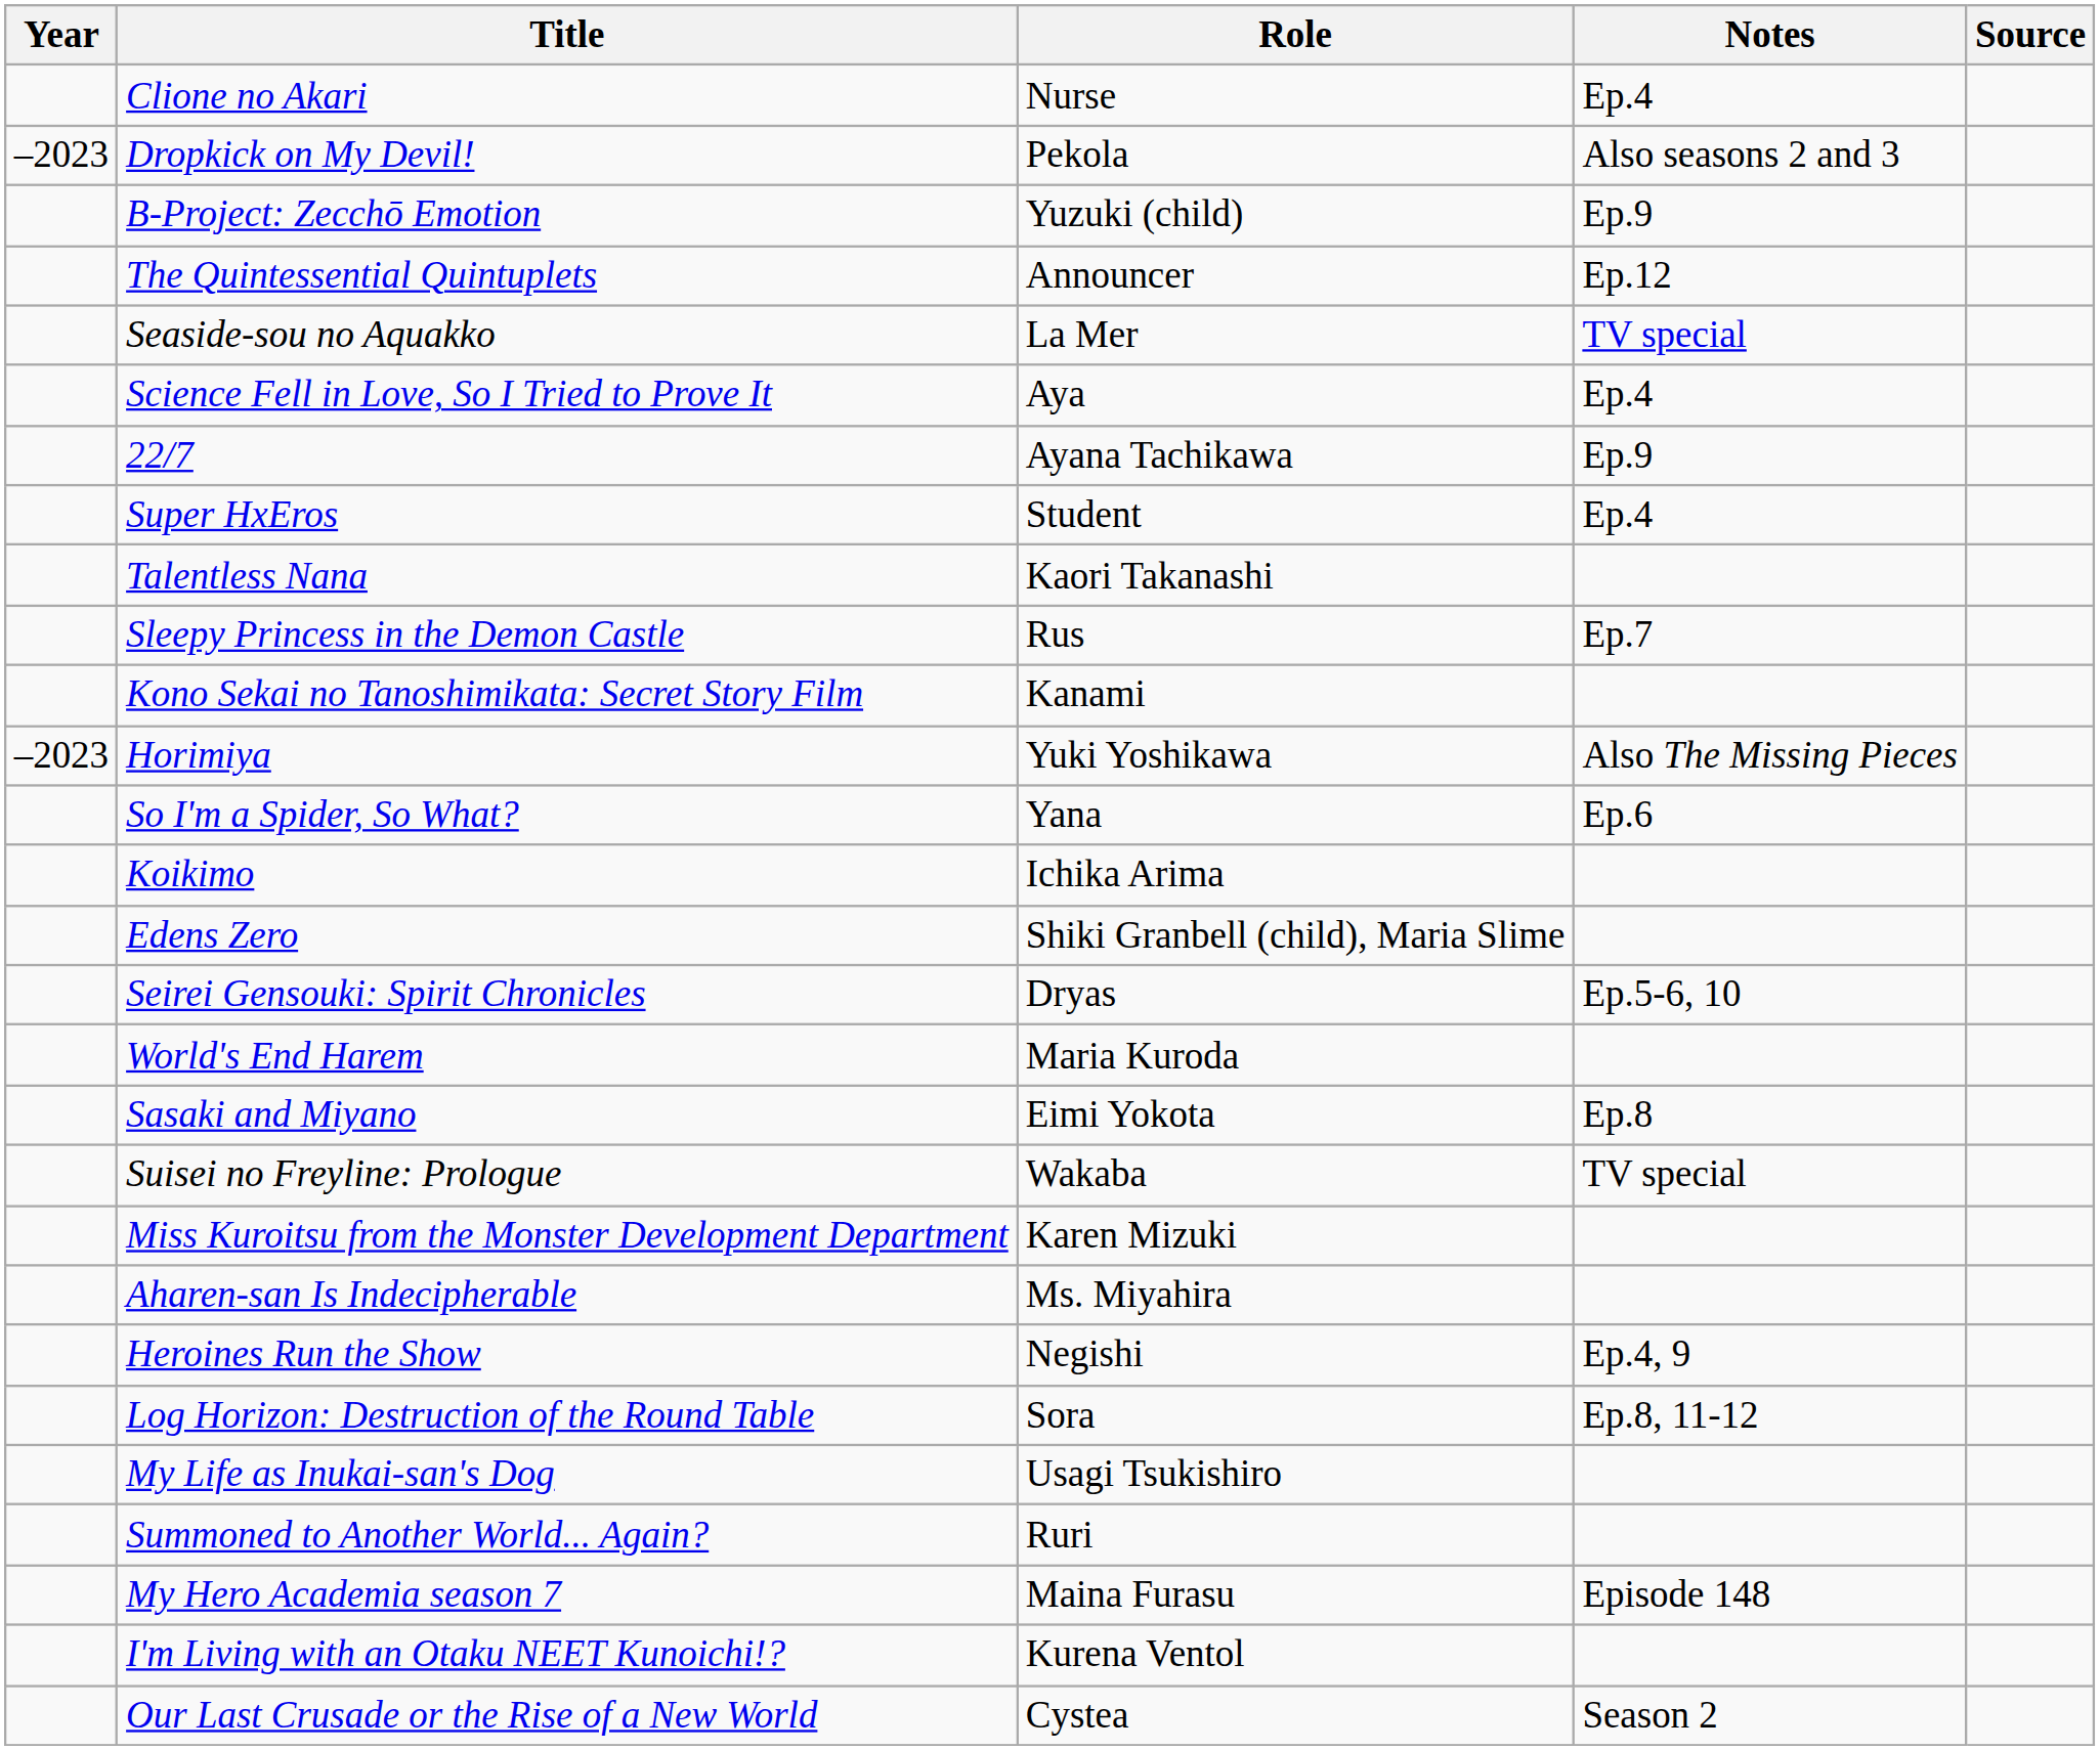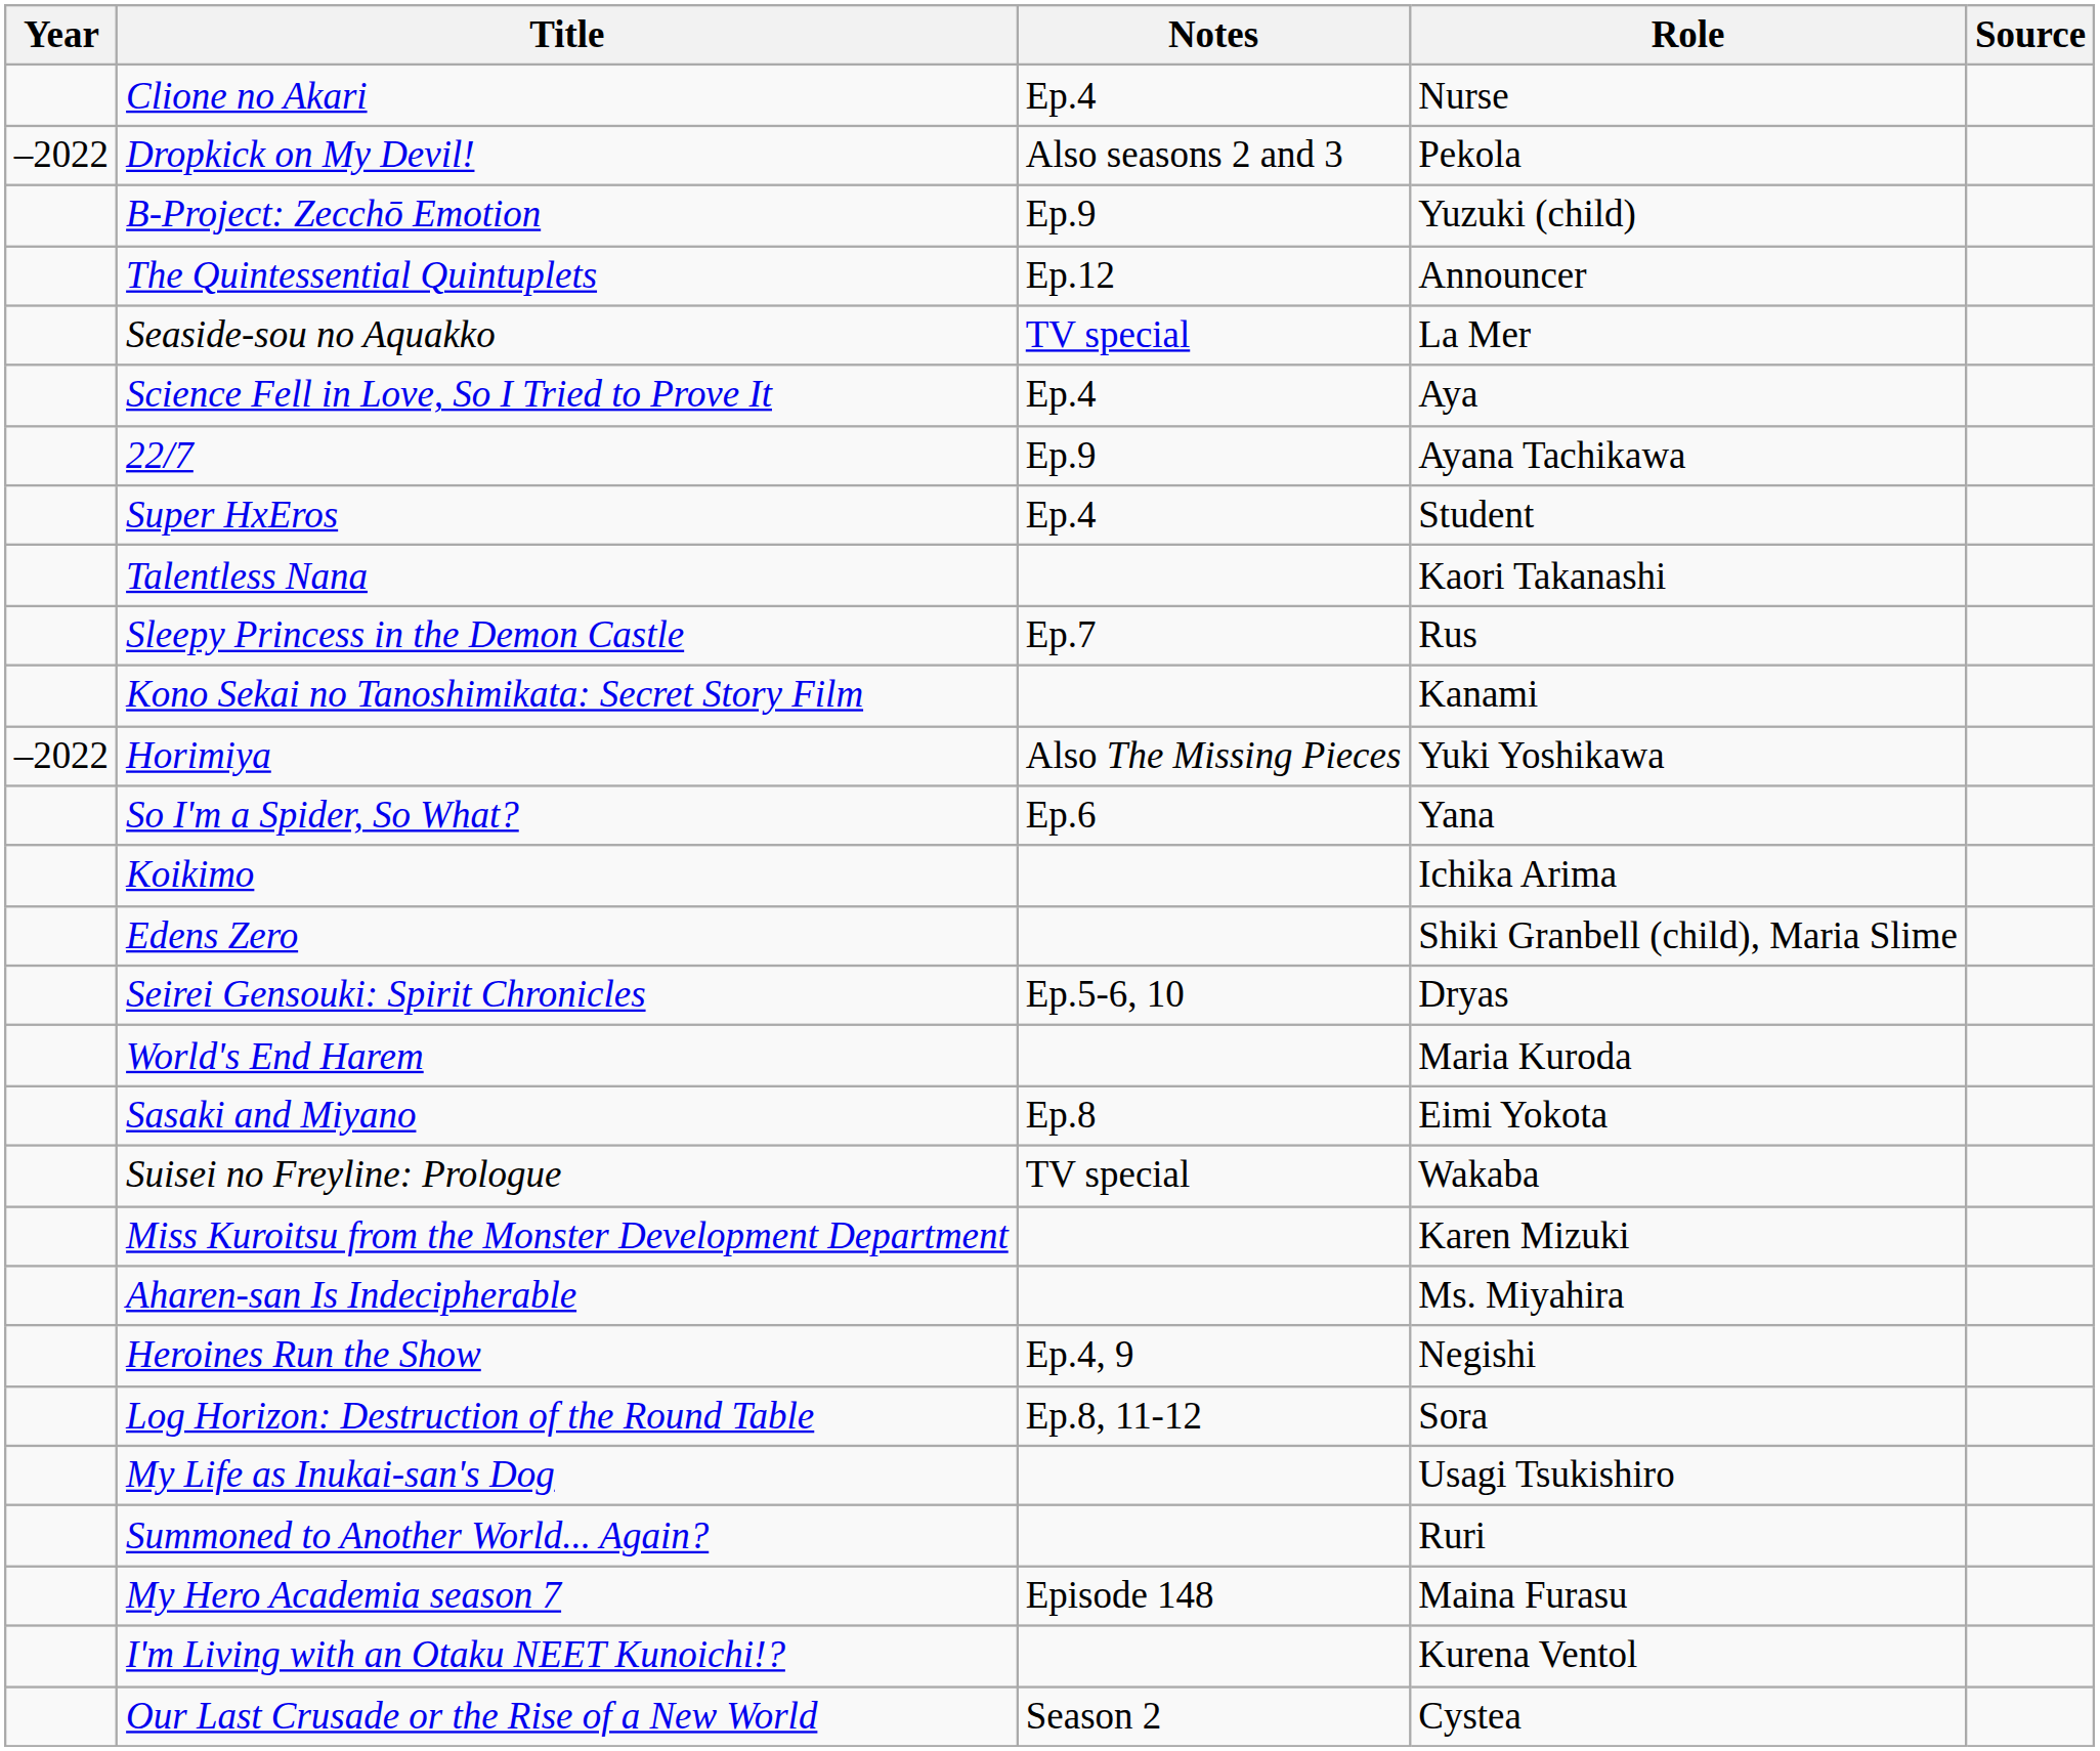columns swapped: Role <-> Notes
Dropkick on My Devil! | Year: –2023 -> –2022
Horimiya | Year: –2023 -> –2022
